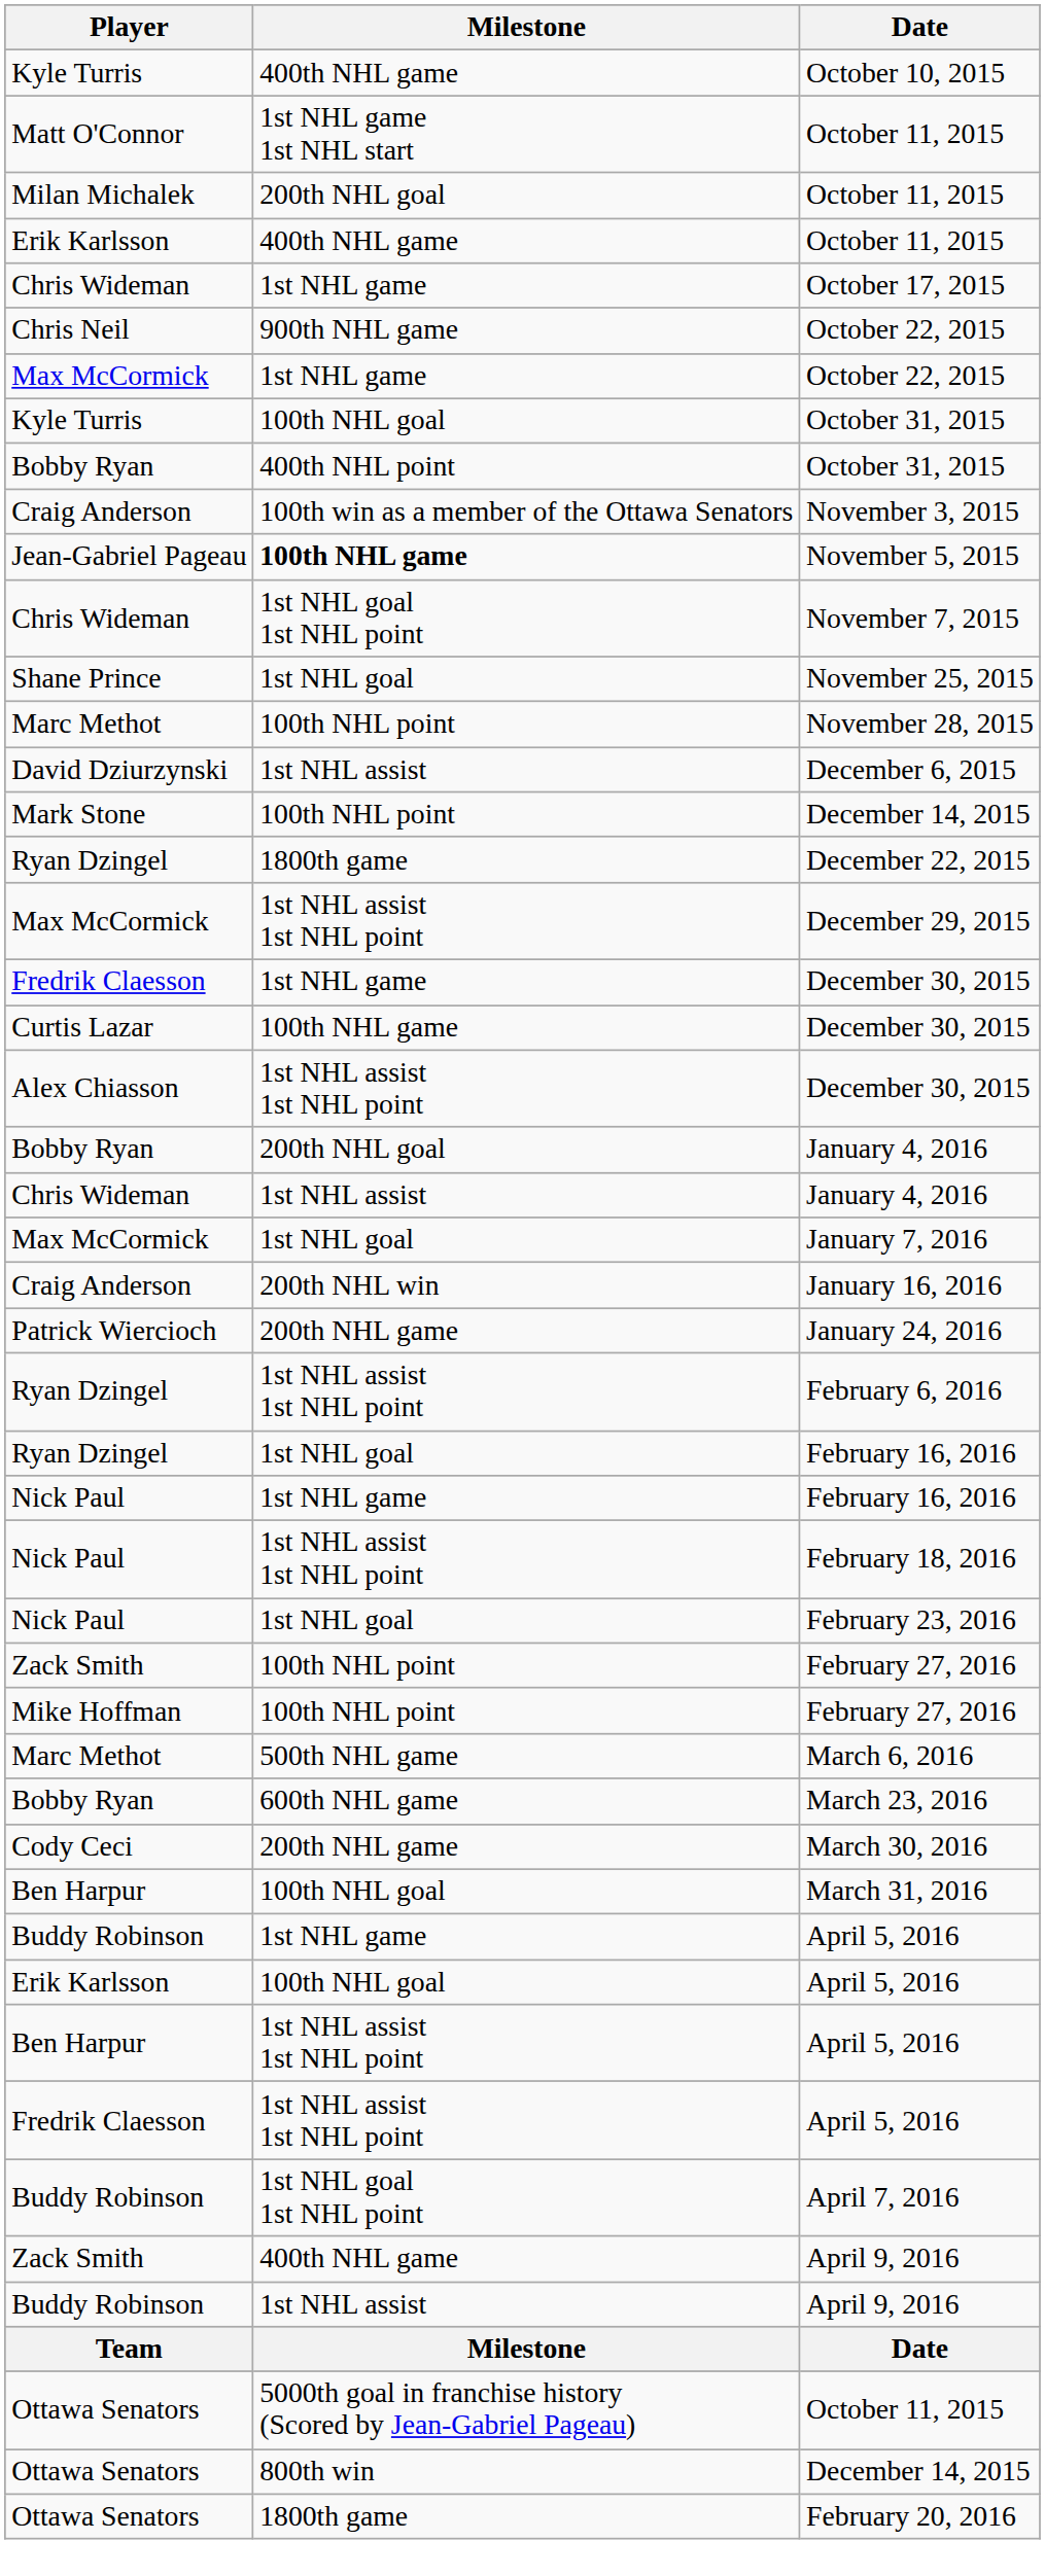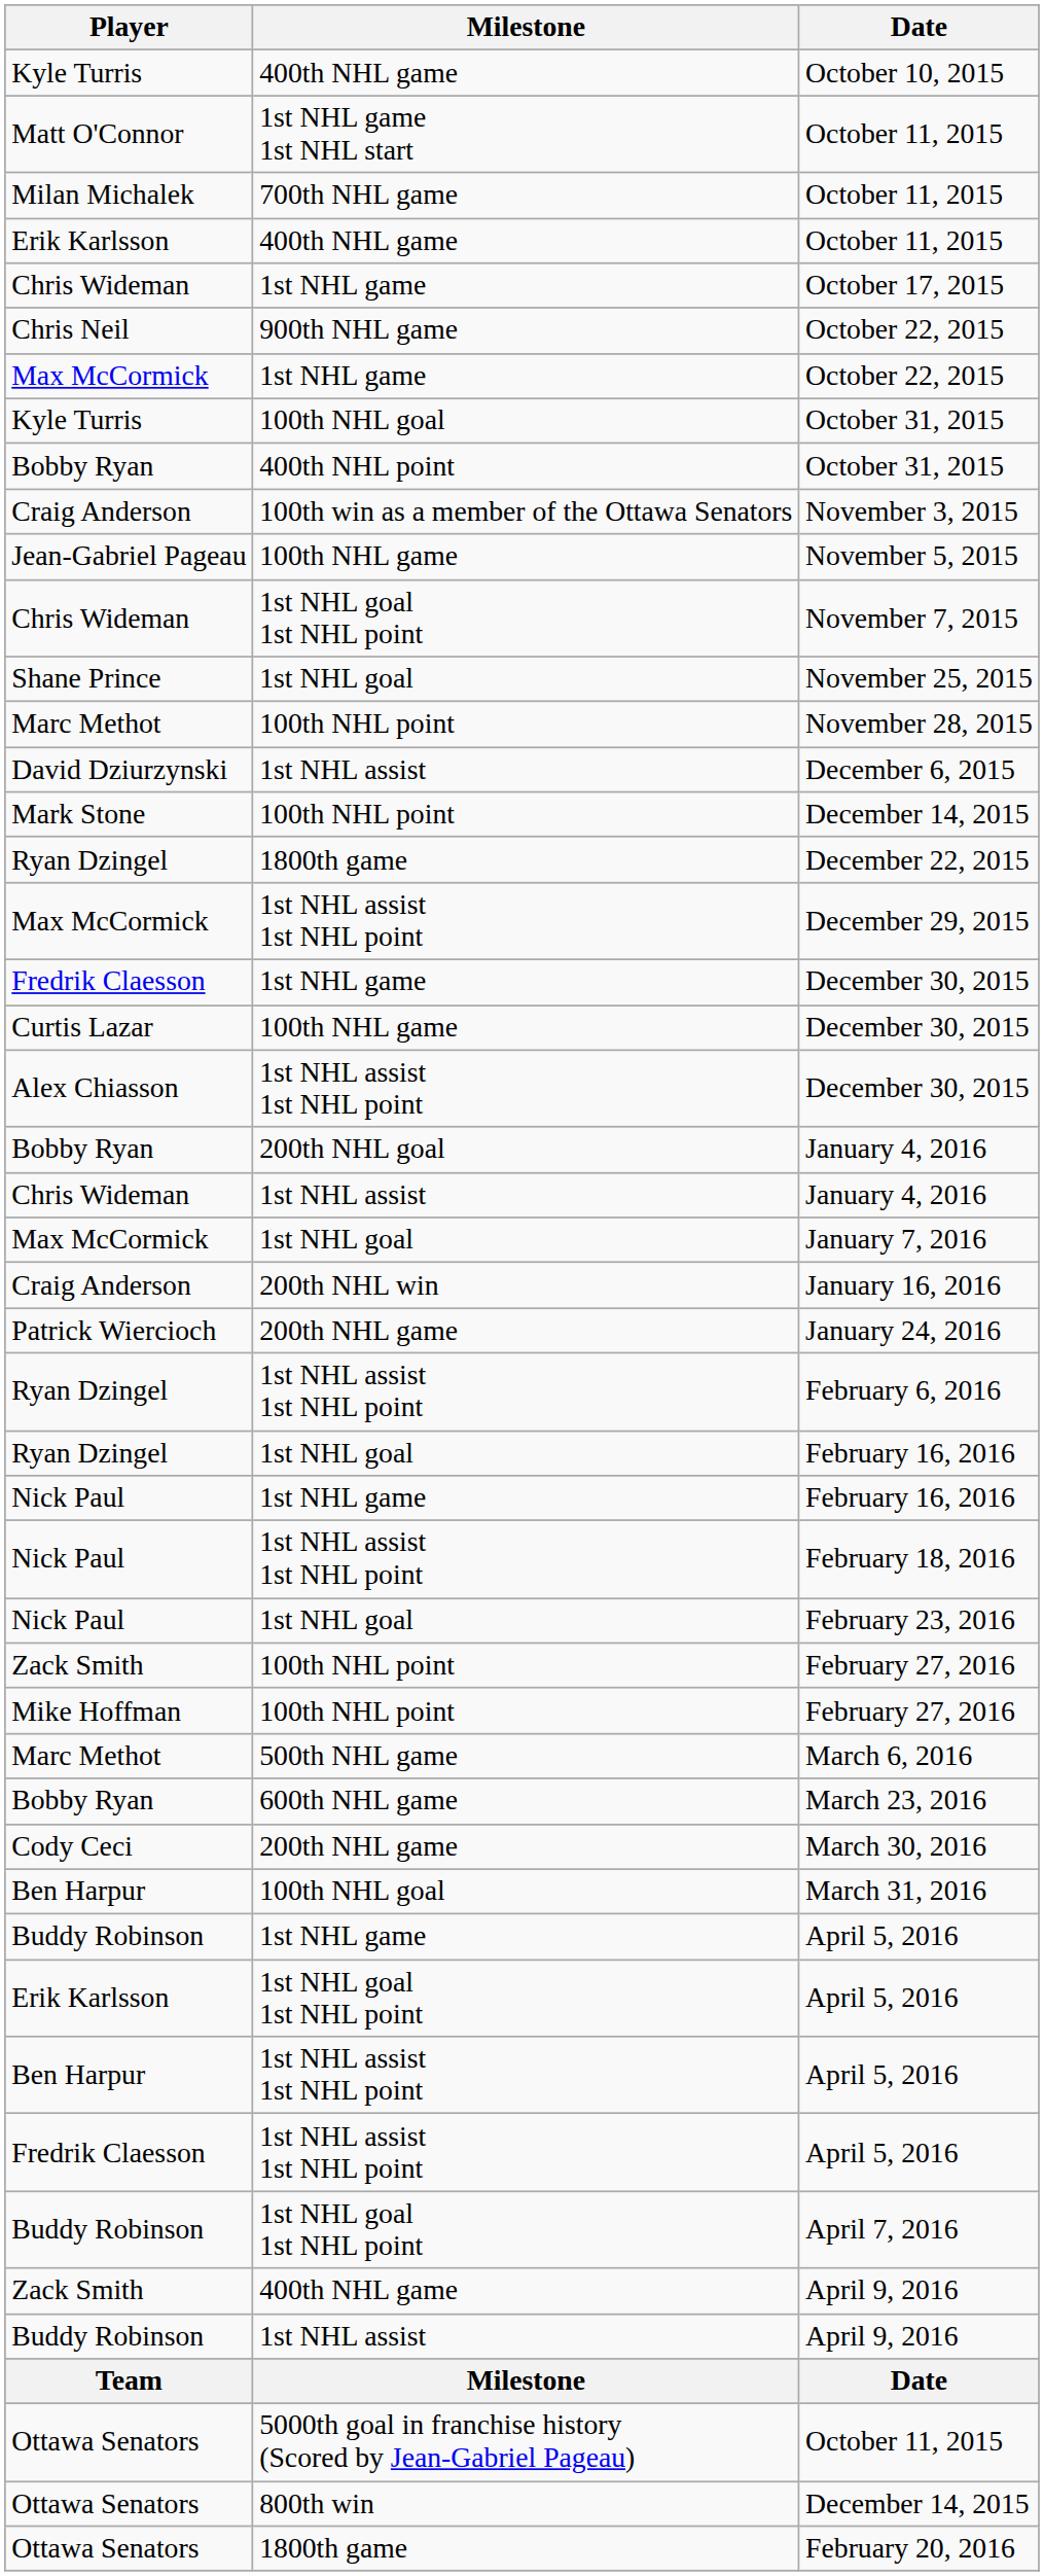Milan Michalek / October 11, 2015 | Milestone: 200th NHL goal -> 700th NHL game
November 5, 2015 | Milestone: bold -> normal
Erik Karlsson / April 5, 2016 | Milestone: 100th NHL goal -> 1st NHL goal 1st NHL point
